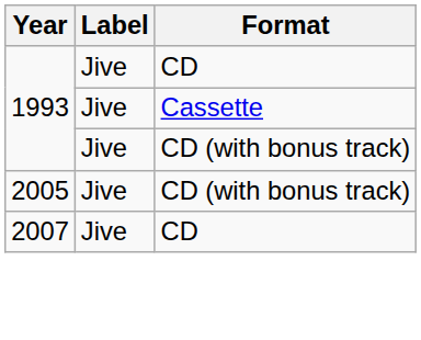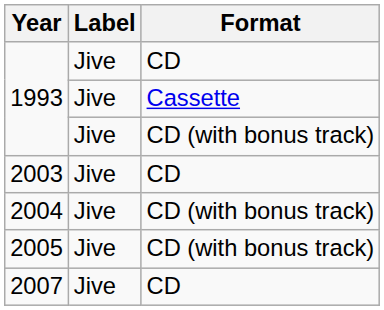+ row: 2003 | Jive | CD
+ row: 2004 | Jive | CD (with bonus track)
